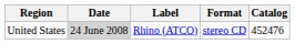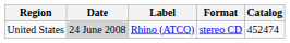United States | Catalog: 452476 -> 452474
